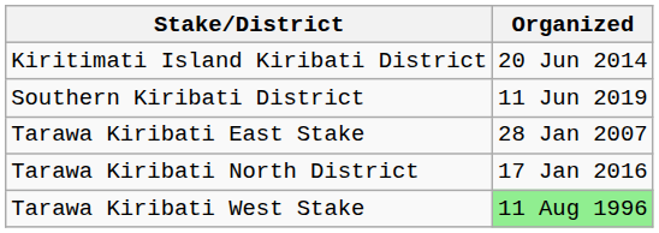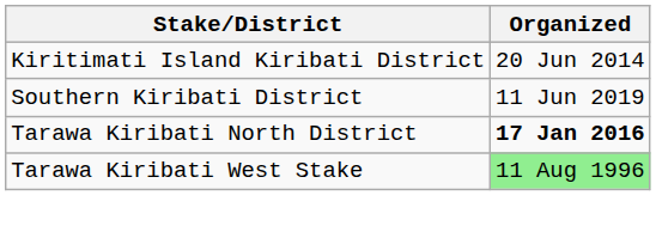- row: Tarawa Kiribati East Stake | 28 Jan 2007
Tarawa Kiribati North District | Organized: normal -> bold
